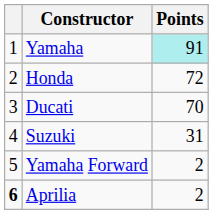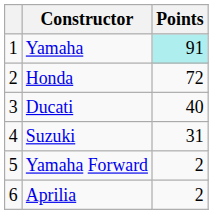Ducati | Points: 70 -> 40
Aprilia | column 1: bold -> normal
